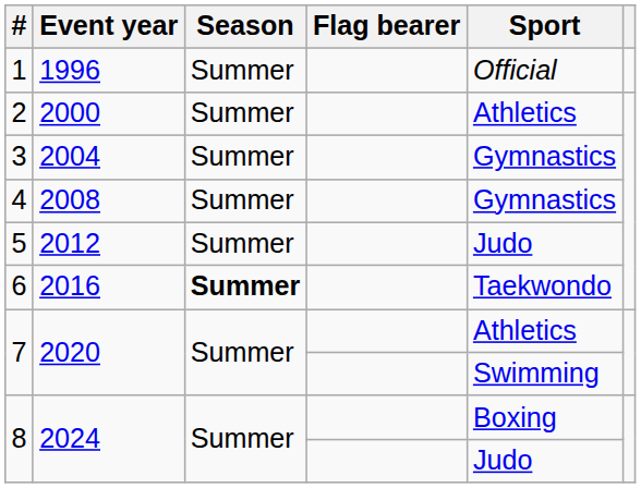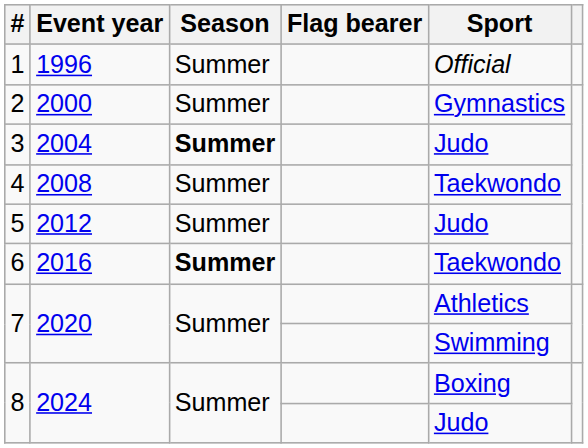2 | Sport: Athletics -> Gymnastics
3 | Season: normal -> bold
3 | Sport: Gymnastics -> Judo
4 | Sport: Gymnastics -> Taekwondo
